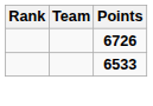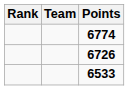+ row: 6774
